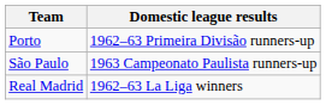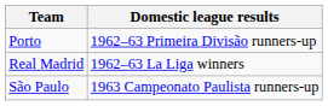rows swapped: Real Madrid <-> São Paulo
